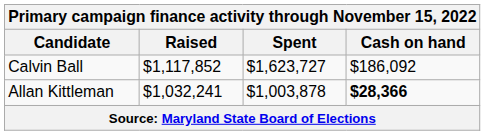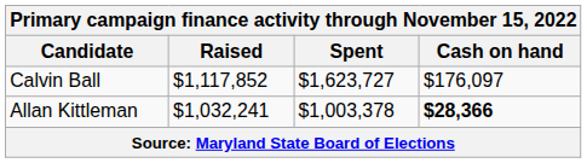Calvin Ball | Cash on hand: $186,092 -> $176,097
Allan Kittleman | Spent: $1,003,878 -> $1,003,378
